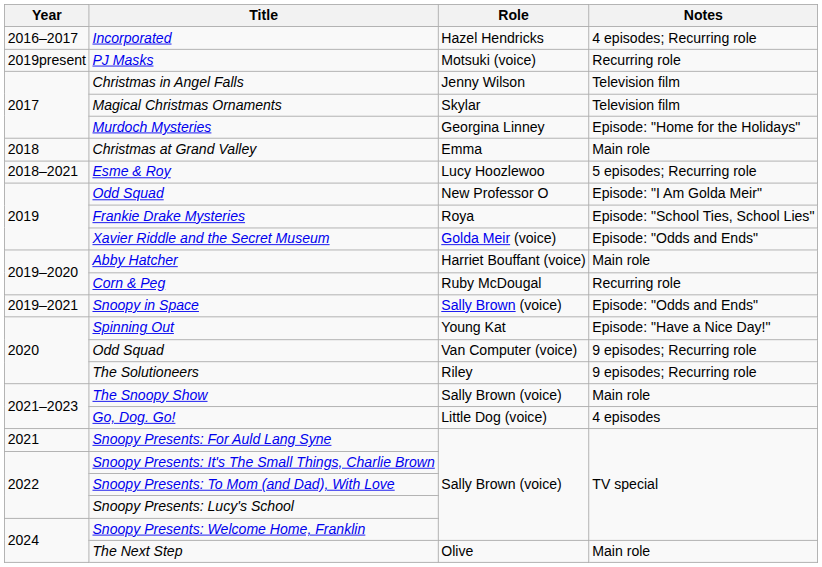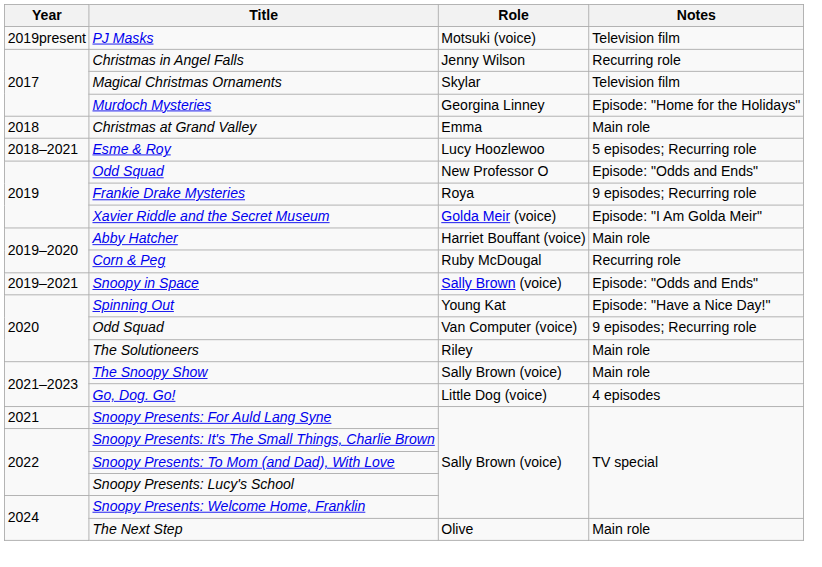- row: 2016–2017 | Incorporated | Hazel Hendricks | 4 episodes; Recurring role
PJ Masks | Notes: Recurring role -> Television film
Christmas in Angel Falls | Notes: Television film -> Recurring role
Odd Squad / New Professor O | Notes: Episode: "I Am Golda Meir" -> Episode: "Odds and Ends"
Frankie Drake Mysteries | Notes: Episode: "School Ties, School Lies" -> 9 episodes; Recurring role
Xavier Riddle and the Secret Museum | Notes: Episode: "Odds and Ends" -> Episode: "I Am Golda Meir"
The Solutioneers | Notes: 9 episodes; Recurring role -> Main role
